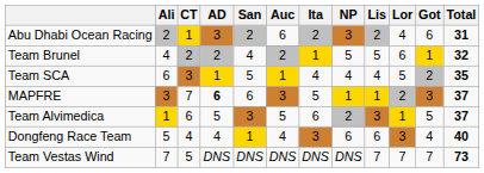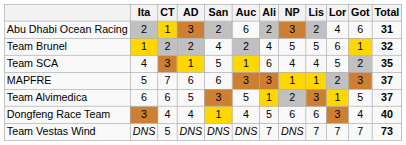columns swapped: Ali <-> Ita
MAPFRE | AD: bold -> normal
